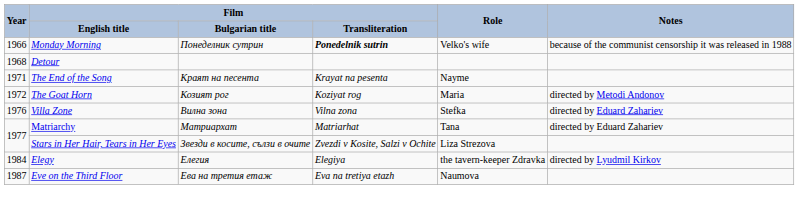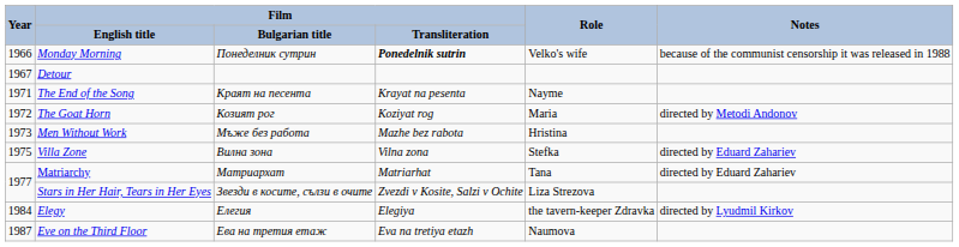Detour | Year: 1968 -> 1967
+ row: 1973 | Men Without Work | Мъже без работа | Mazhe bez rabota | Hristina
Villa Zone | Year: 1976 -> 1975
